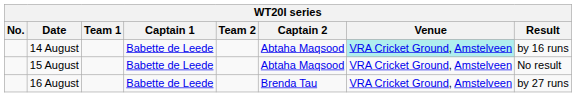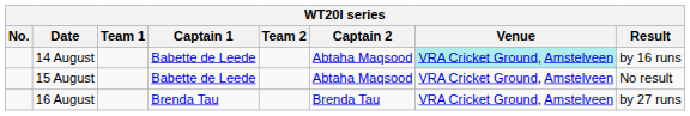16 August | Captain 1: Babette de Leede -> Brenda Tau
